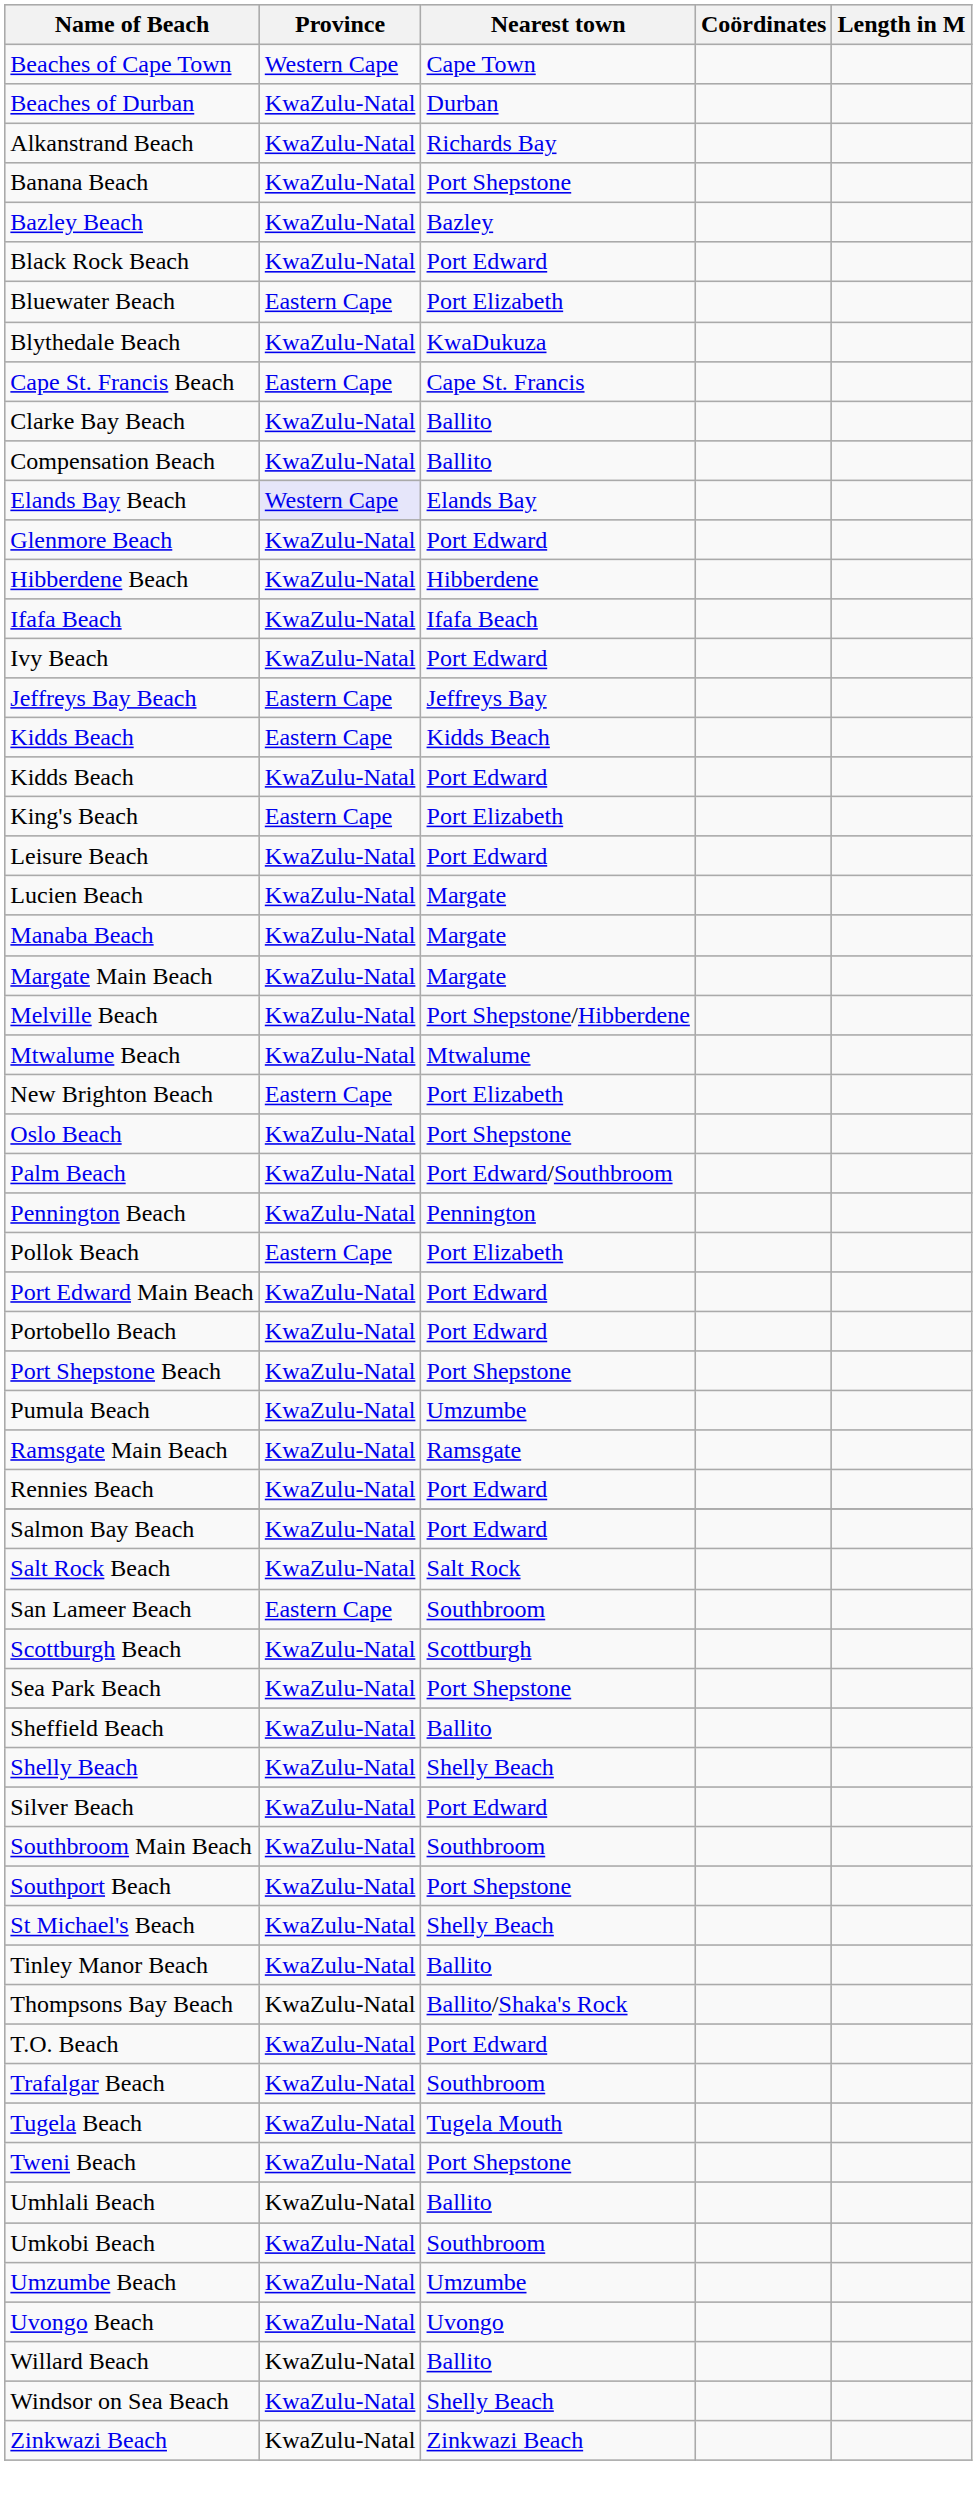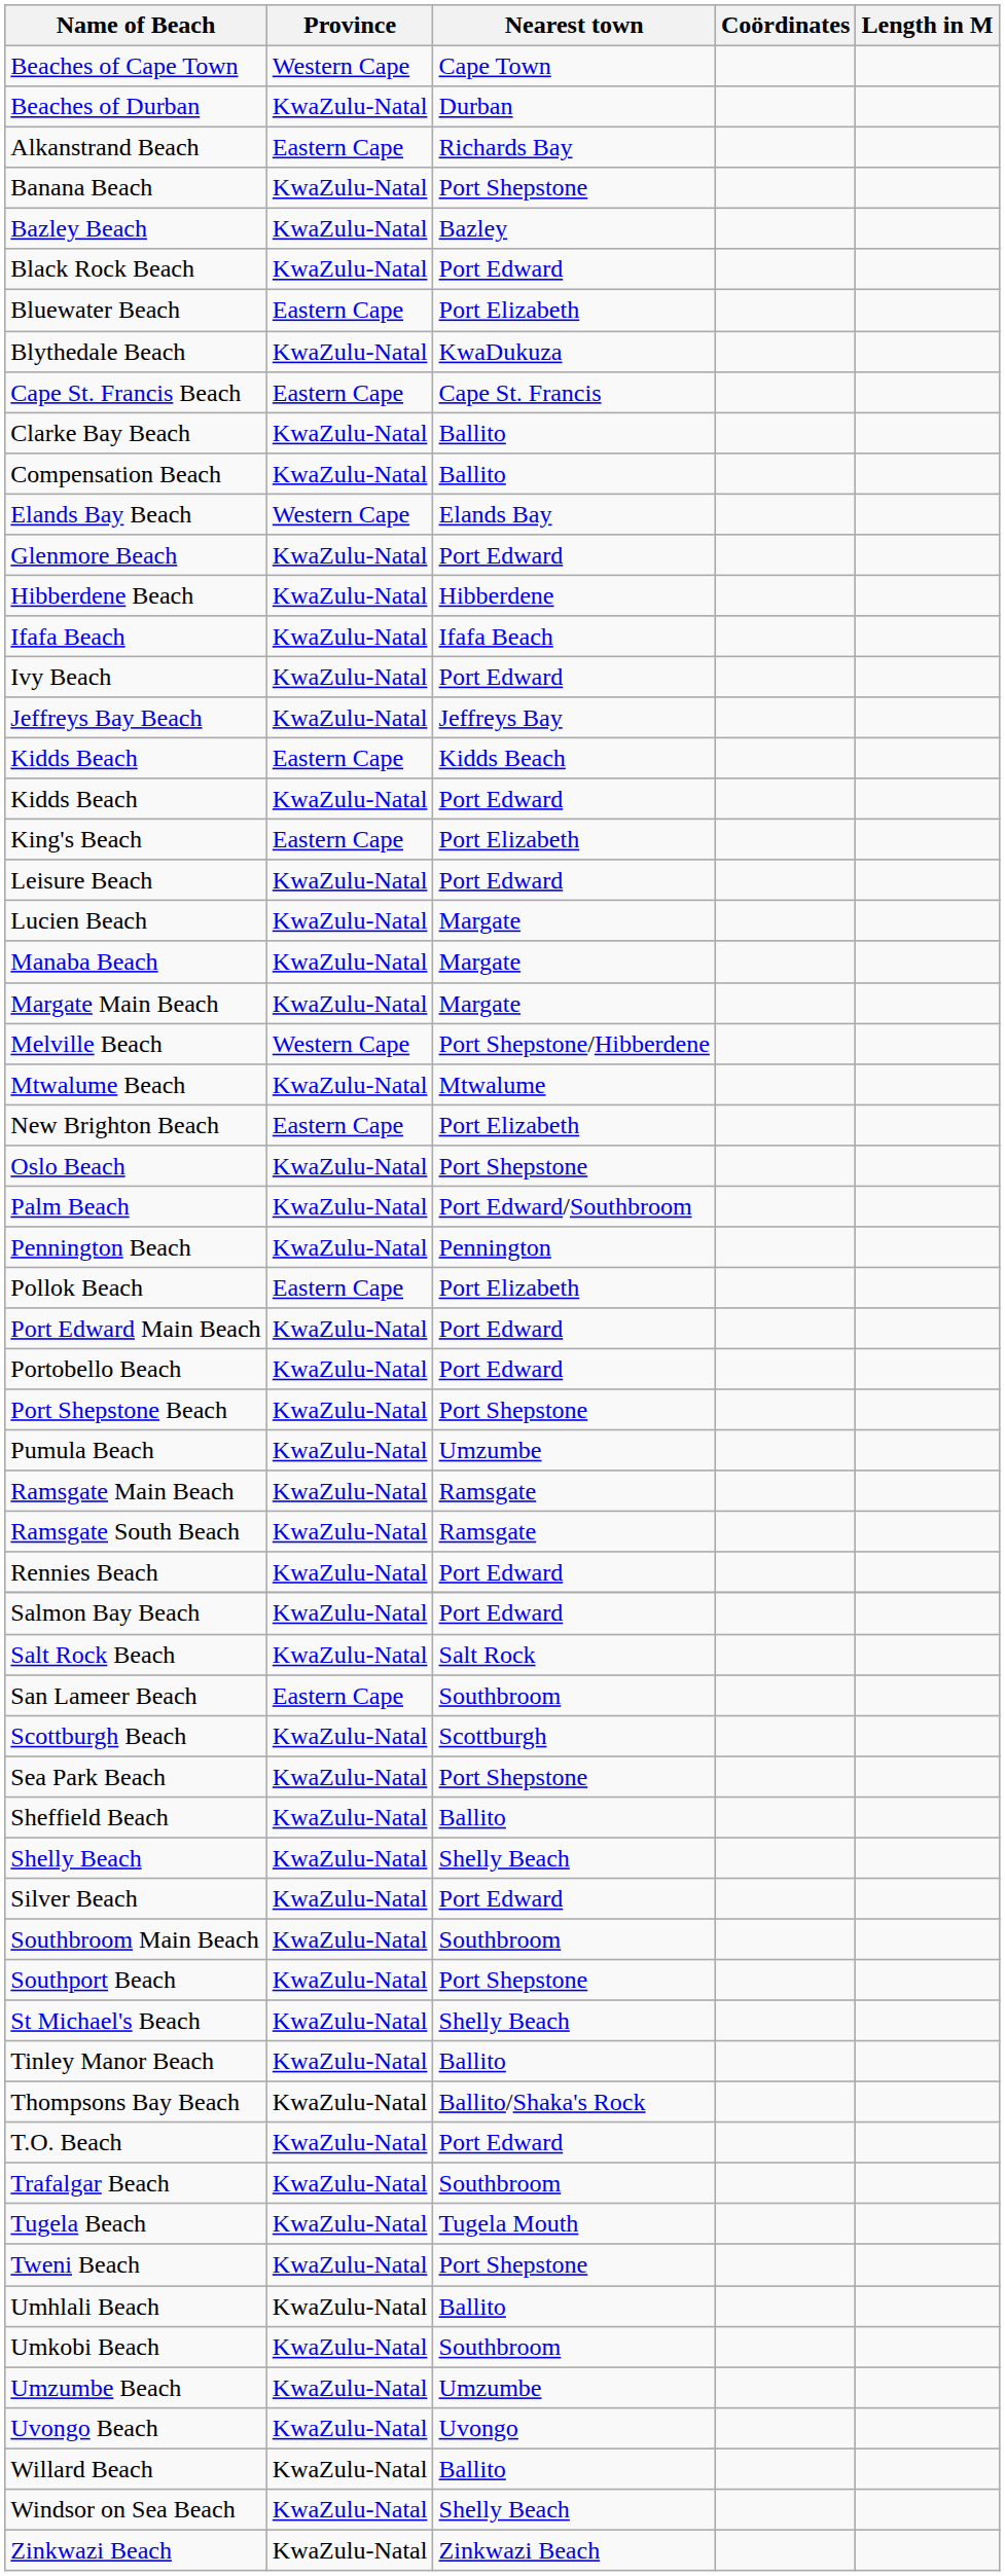Alkanstrand Beach | Province: KwaZulu-Natal -> Eastern Cape
Elands Bay Beach | Province: lavender background -> no background
Jeffreys Bay Beach | Province: Eastern Cape -> KwaZulu-Natal
Melville Beach | Province: KwaZulu-Natal -> Western Cape
+ row: Ramsgate South Beach | KwaZulu-Natal | Ramsgate
